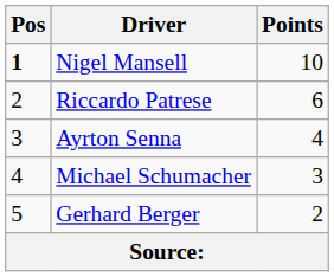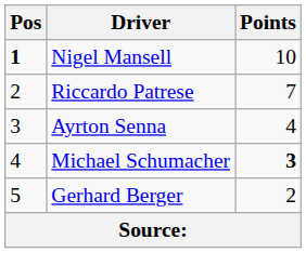Riccardo Patrese | Points: 6 -> 7
Michael Schumacher | Points: normal -> bold
